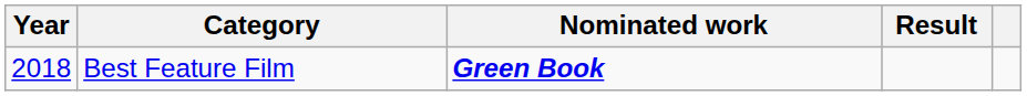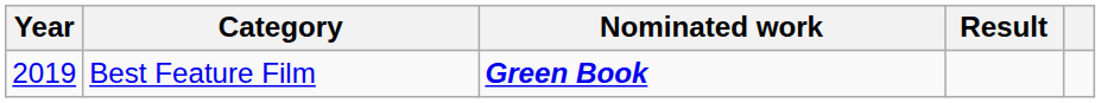Best Feature Film | Year: 2018 -> 2019
